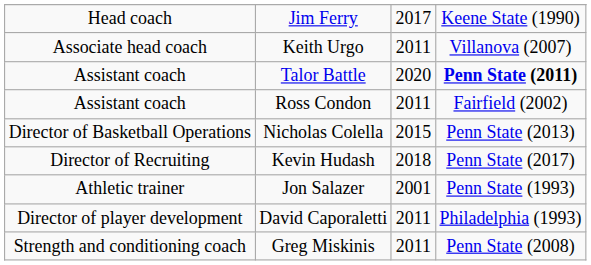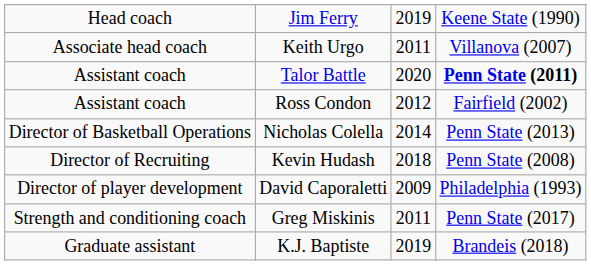Jim Ferry | column 3: 2017 -> 2019
Ross Condon | column 3: 2011 -> 2012
Nicholas Colella | column 3: 2015 -> 2014
Kevin Hudash | column 4: Penn State (2017) -> Penn State (2008)
- row: Athletic trainer | Jon Salazer | 2001 | Penn State (1993)
David Caporaletti | column 3: 2011 -> 2009
Greg Miskinis | column 4: Penn State (2008) -> Penn State (2017)
+ row: Graduate assistant | K.J. Baptiste | 2019 | Brandeis (2018)
